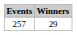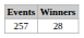257 | Winners: 29 -> 28
